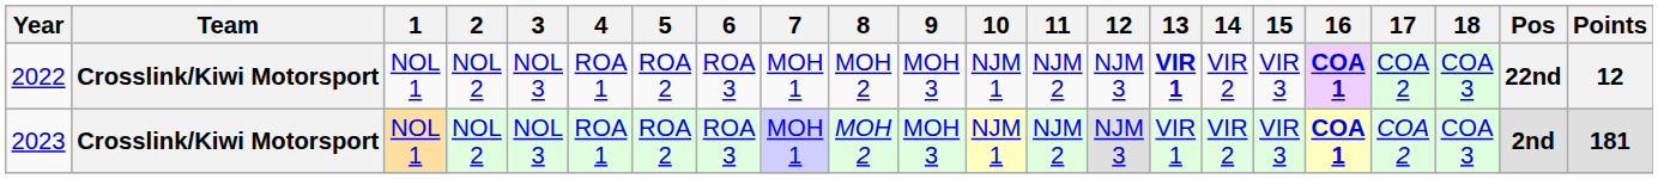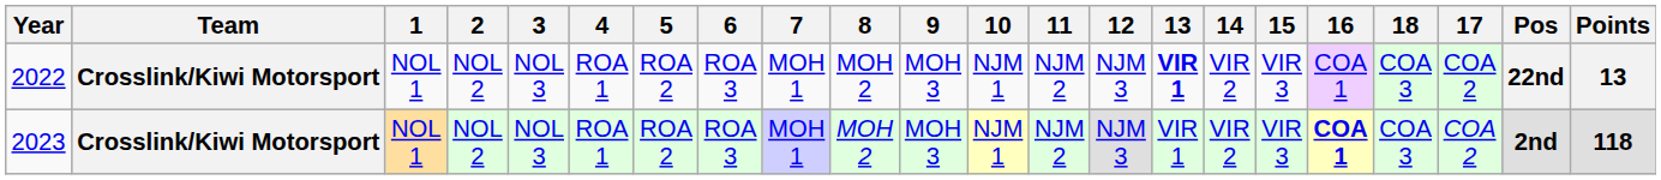columns swapped: 17 <-> 18
2022 | 16: bold -> normal
2022 | Points: 12 -> 13
2023 | Points: 181 -> 118
